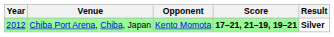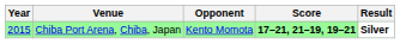Chiba Port Arena, Chiba, Japan | Year: 2012 -> 2015
